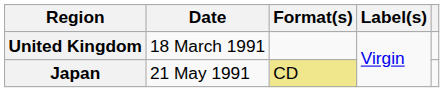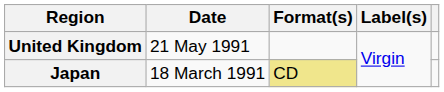United Kingdom | Date: 18 March 1991 -> 21 May 1991
Japan | Date: 21 May 1991 -> 18 March 1991
